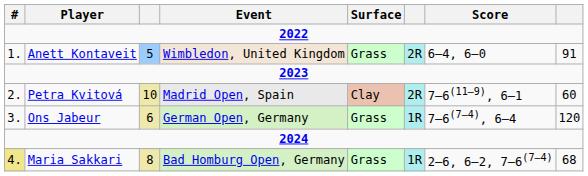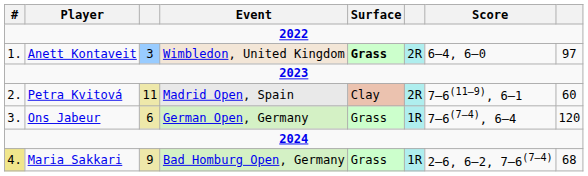Anett Kontaveit | column 3: 5 -> 3
Anett Kontaveit | Surface: normal -> bold
Anett Kontaveit | column 8: 91 -> 97
Petra Kvitová | column 3: 10 -> 11
Maria Sakkari | column 3: 8 -> 9
